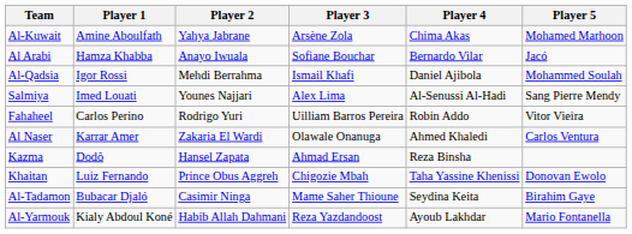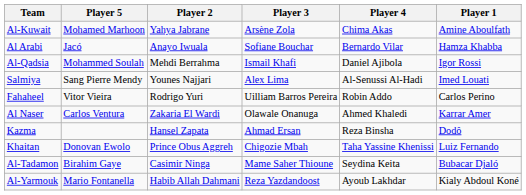columns swapped: Player 1 <-> Player 5
